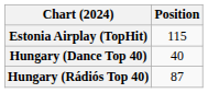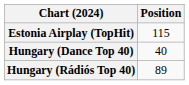Hungary (Rádiós Top 40) | Position: 87 -> 89
